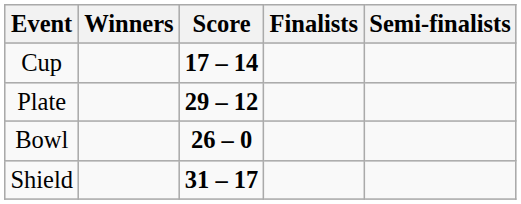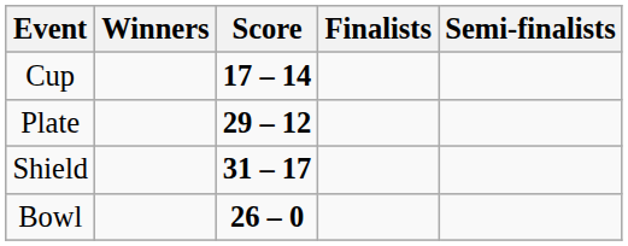rows swapped: Bowl <-> Shield
